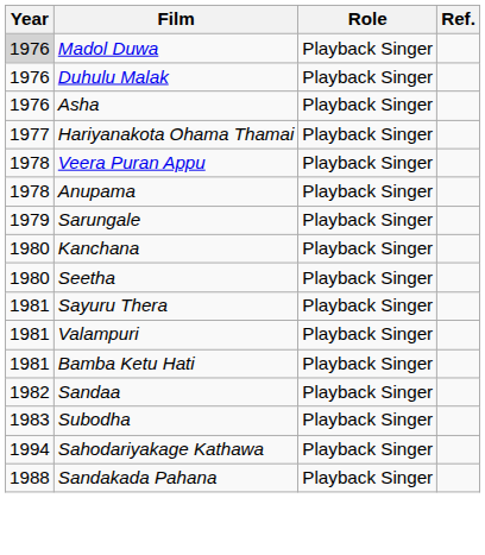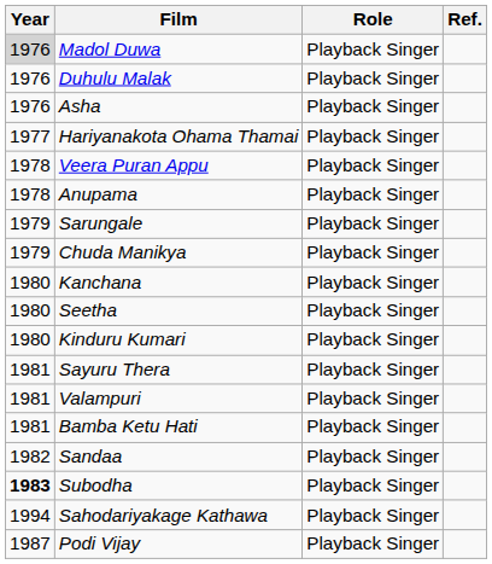+ row: 1979 | Chuda Manikya | Playback Singer
+ row: 1980 | Kinduru Kumari | Playback Singer
Subodha | Year: normal -> bold
+ row: 1987 | Podi Vijay | Playback Singer
- row: 1988 | Sandakada Pahana | Playback Singer
